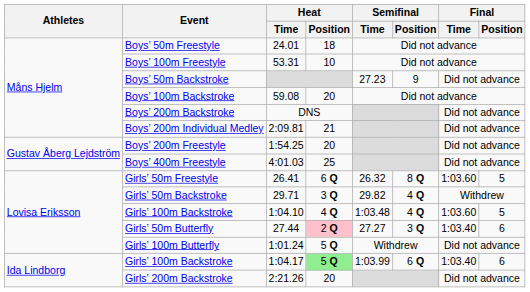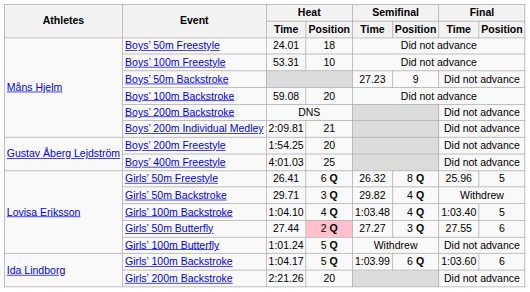Girls’ 50m Freestyle | Final / Time: 1:03.60 -> 25.96
Girls’ 100m Backstroke / 1:04.10 | Final / Time: 1:03.60 -> 1:03.40
Girls’ 50m Butterfly | Final / Time: 1:03.40 -> 27.55
Girls’ 100m Backstroke / 1:04.17 | Heat / Position: lightgreen background -> no background
Girls’ 100m Backstroke / 1:04.17 | Final / Time: 1:03.40 -> 1:03.60
